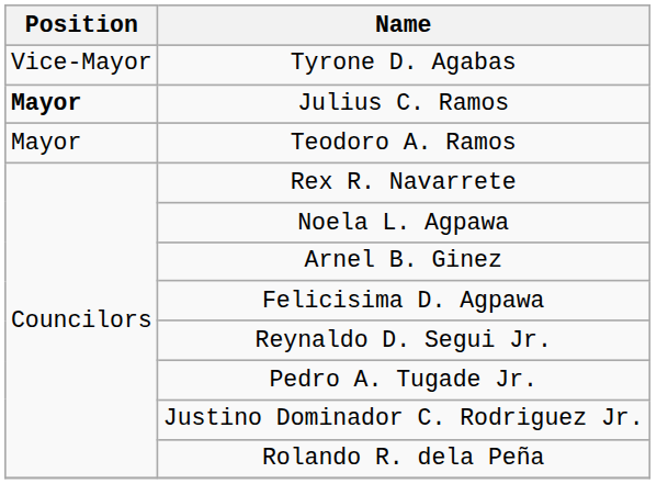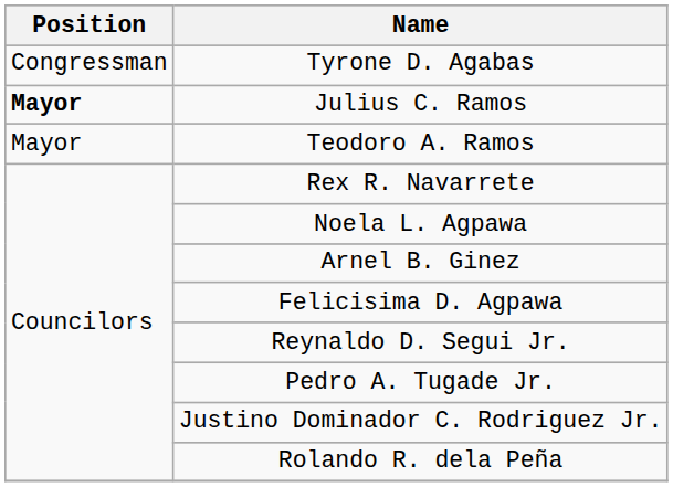Tyrone D. Agabas | Position: Vice-Mayor -> Congressman
